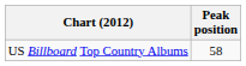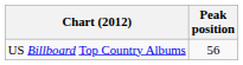US Billboard Top Country Albums | Peak position: 58 -> 56
